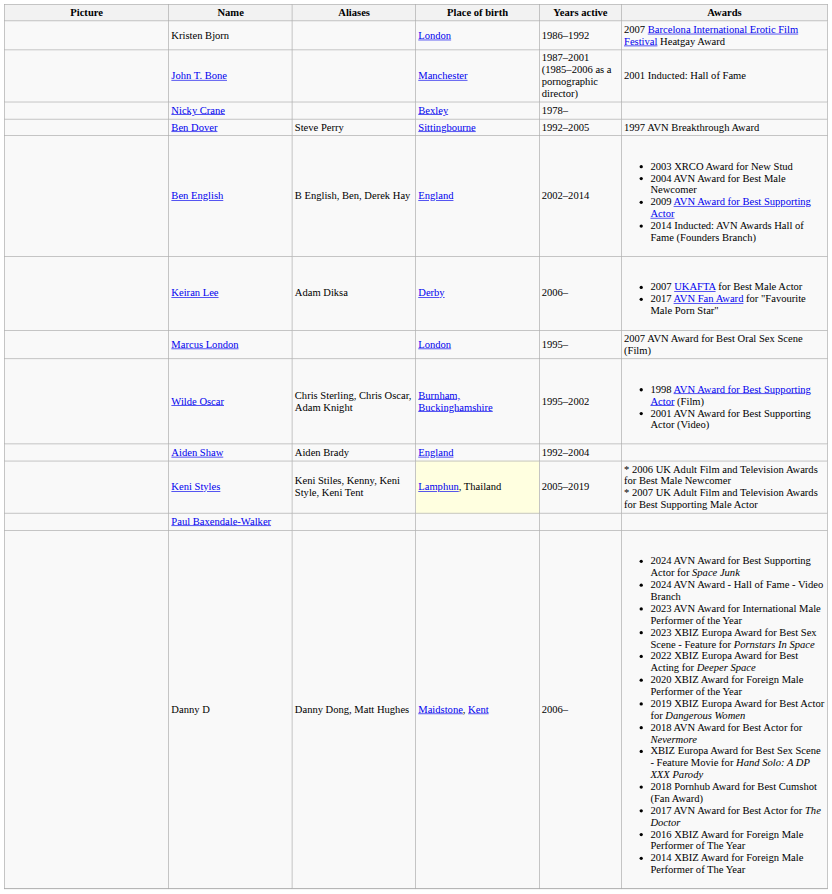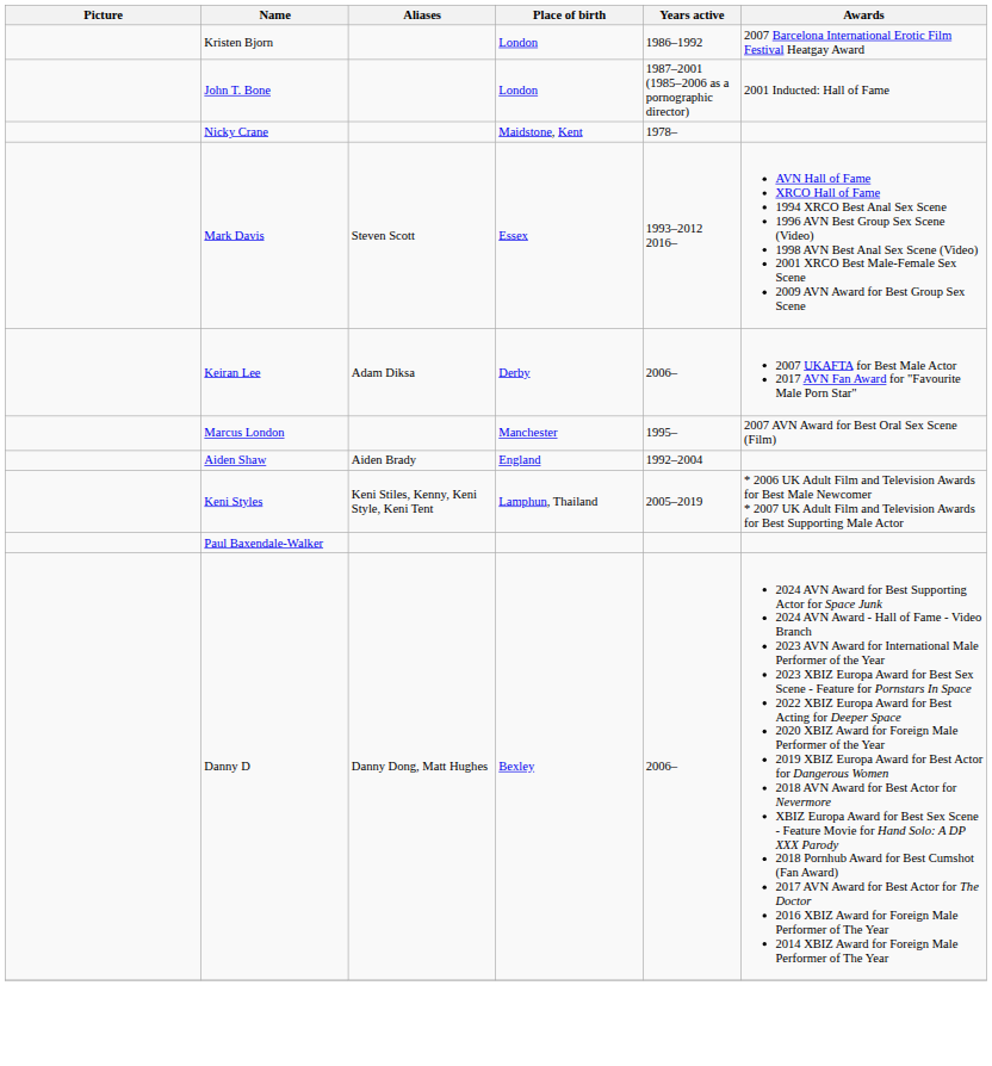John T. Bone | Place of birth: Manchester -> London
Nicky Crane | Place of birth: Bexley -> Maidstone, Kent
+ row: Mark Davis | Steven Scott | Essex | 1993–2012 2016– | AVN Hall of Fame XRCO Hall of Fame 1994 XRCO Best Anal Sex Scene 1996 AVN Best Group Sex Scene (Video) 1998 AVN Best Anal Sex Scene (Video) 2001 XRCO Best Male-Female Sex Scene 2009 AVN Award for Best Group Sex Scene
- row: Ben Dover | Steve Perry | Sittingbourne | 1992–2005 | 1997 AVN Breakthrough Award
- row: Ben English | B English, Ben, Derek Hay | England | 2002–2014 | 2003 XRCO Award for New Stud 2004 AVN Award for Best Male Newcomer 2009 AVN Award for Best Supporting Actor 2014 Inducted: AVN Awards Hall of Fame (Founders Branch)
Marcus London | Place of birth: London -> Manchester
- row: Wilde Oscar | Chris Sterling, Chris Oscar, Adam Knight | Burnham, Buckinghamshire | 1995–2002 | 1998 AVN Award for Best Supporting Actor (Film) 2001 AVN Award for Best Supporting Actor (Video)
Keni Styles | Place of birth: lightyellow background -> no background
Danny D | Place of birth: Maidstone, Kent -> Bexley
